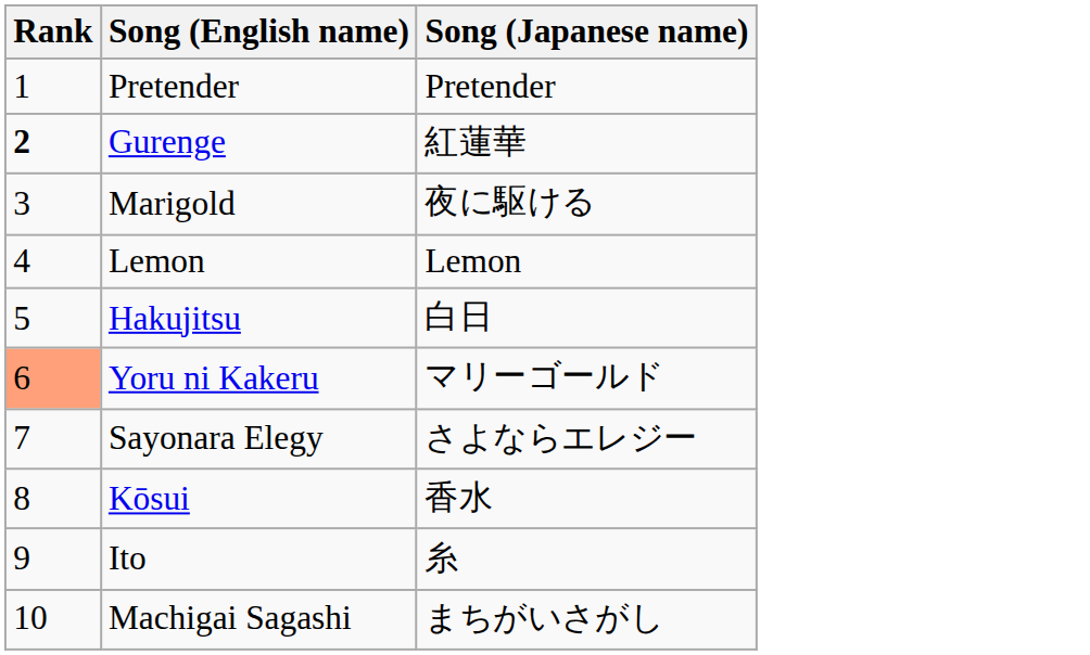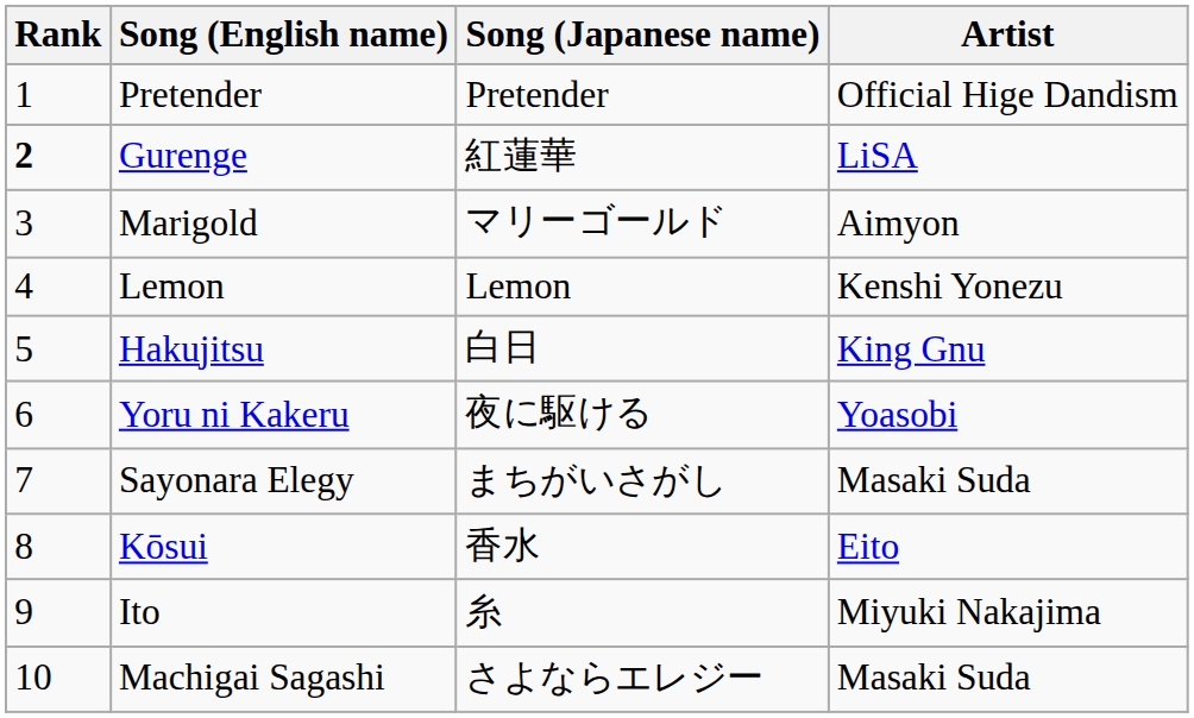+ column: Artist | Official Hige Dandism | LiSA | Aimyon | Kenshi Yonezu | King Gnu | Yoasobi | Masaki Suda | Eito | Miyuki Nakajima | Masaki Suda
Marigold | Song (Japanese name): 夜に駆ける -> マリーゴールド
Yoru ni Kakeru | Rank: lightsalmon background -> no background
Yoru ni Kakeru | Song (Japanese name): マリーゴールド -> 夜に駆ける
Sayonara Elegy | Song (Japanese name): さよならエレジー -> まちがいさがし
Machigai Sagashi | Song (Japanese name): まちがいさがし -> さよならエレジー
